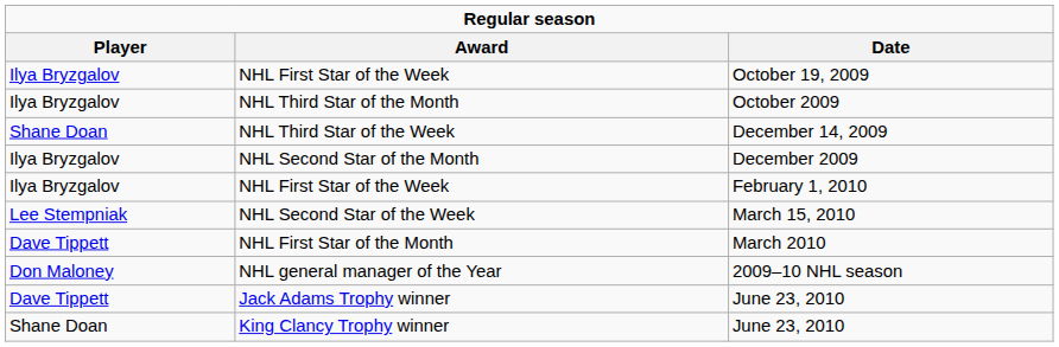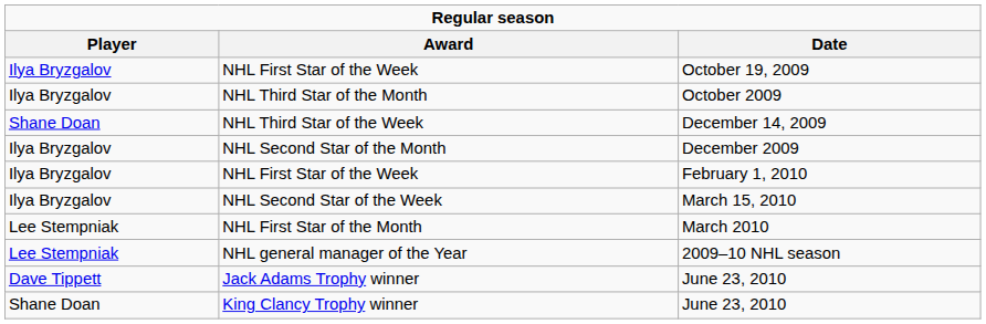NHL Second Star of the Week | Player: Lee Stempniak -> Ilya Bryzgalov
NHL First Star of the Month | Player: Dave Tippett -> Lee Stempniak
NHL general manager of the Year | Player: Don Maloney -> Lee Stempniak
